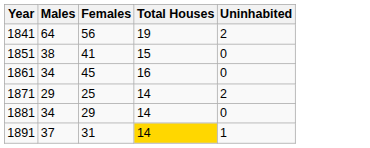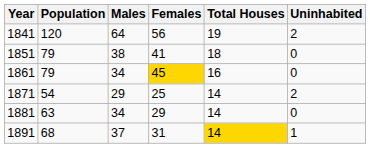+ column: Population | 120 | 79 | 79 | 54 | 63 | 68
1851 | Total Houses: 15 -> 18
1861 | Females: no background -> gold background
